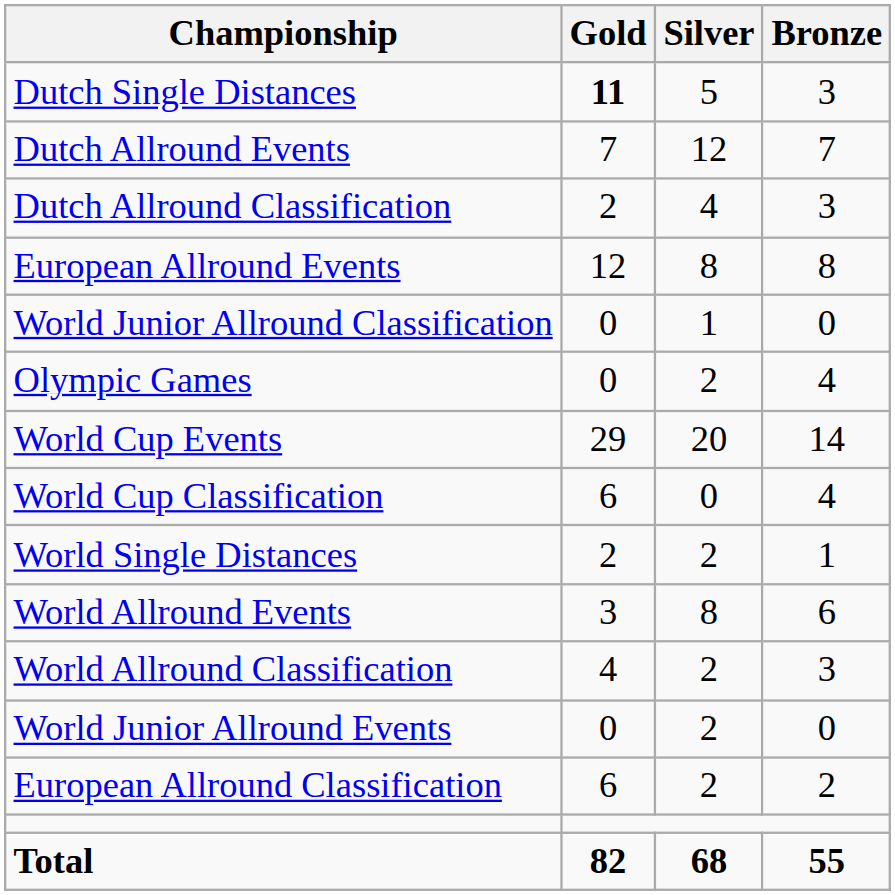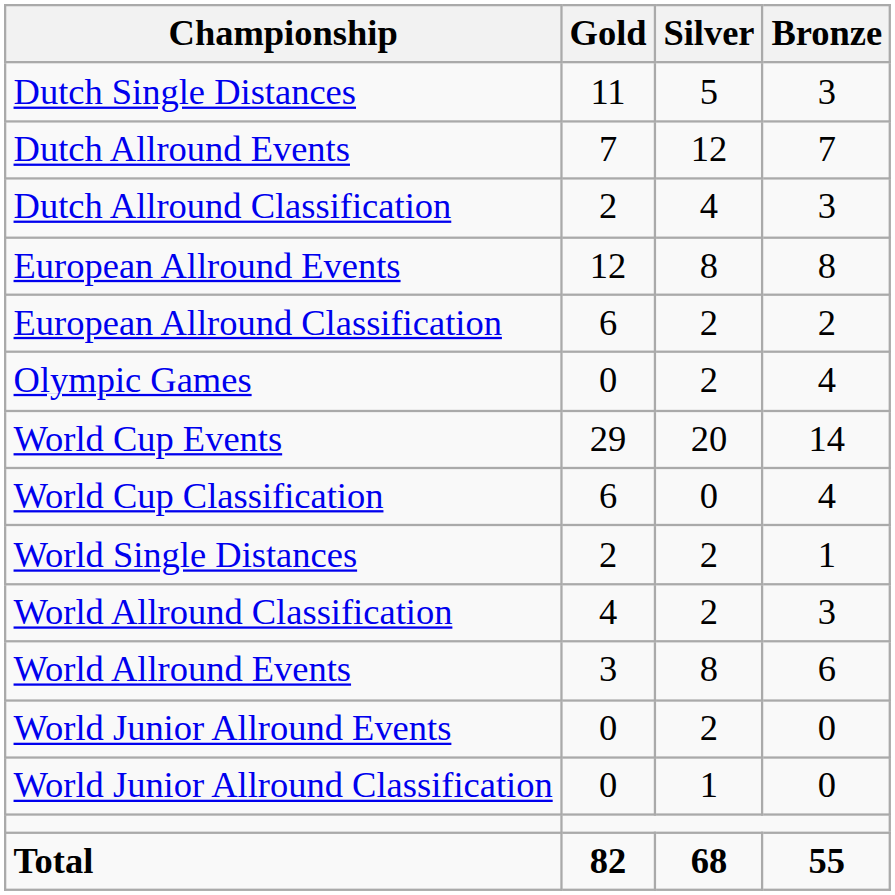Dutch Single Distances | Gold: bold -> normal
rows swapped: European Allround Classification <-> World Junior Allround Classification
rows swapped: World Allround Events <-> World Allround Classification
